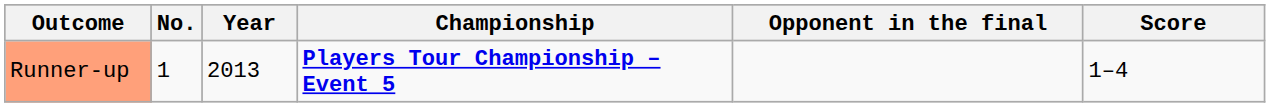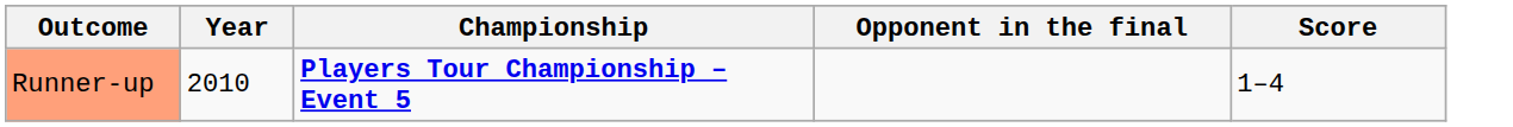- column: No. | 1
Runner-up | Year: 2013 -> 2010
